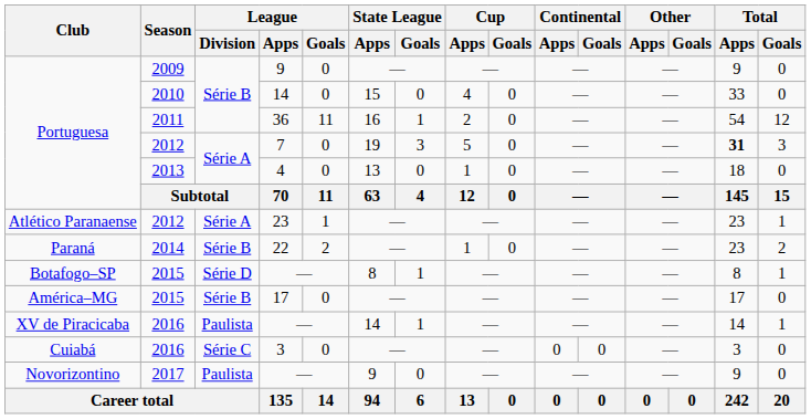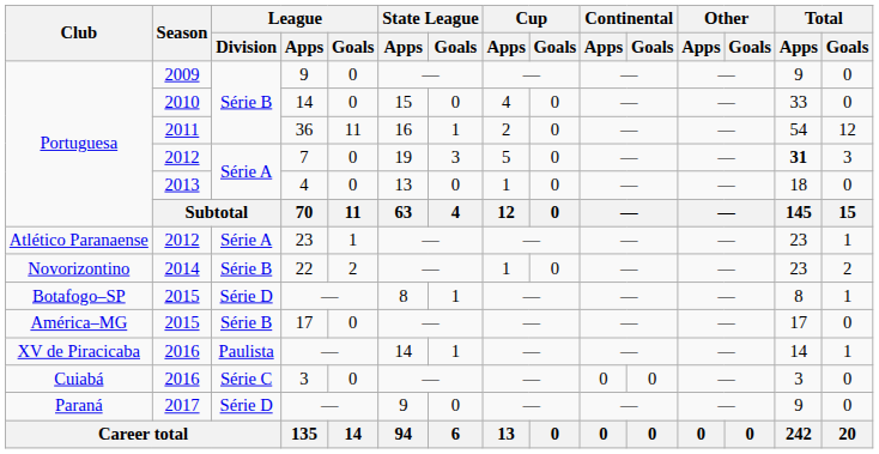22 | Club: Paraná -> Novorizontino
2017 / — | Club: Novorizontino -> Paraná
2017 / — | League / Division: Paulista -> Série D
